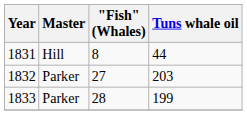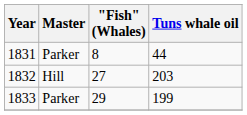1831 | Master: Hill -> Parker
1832 | Master: Parker -> Hill
1833 | "Fish" (Whales): 28 -> 29
